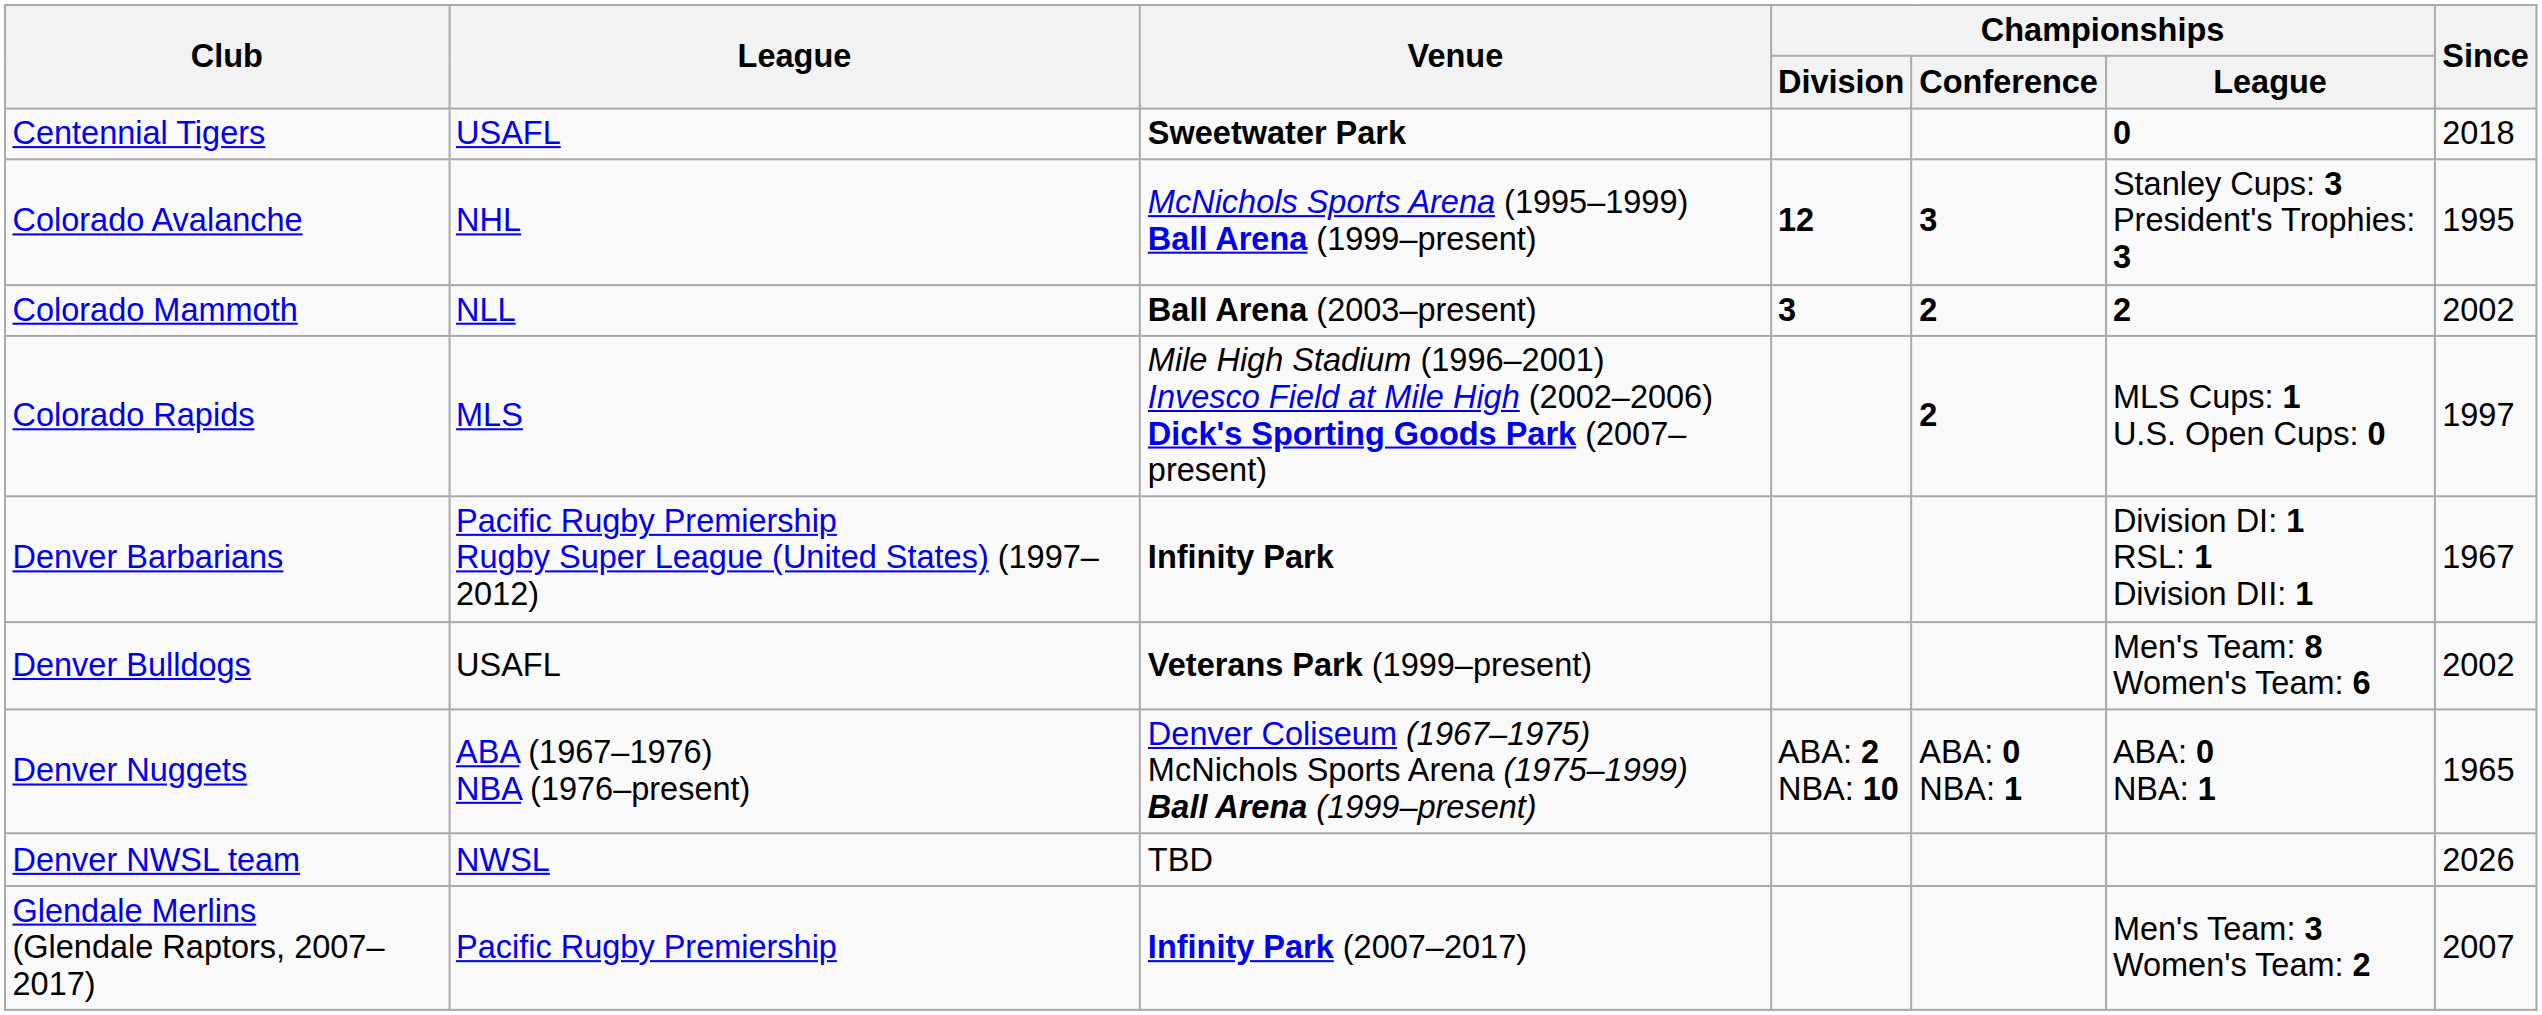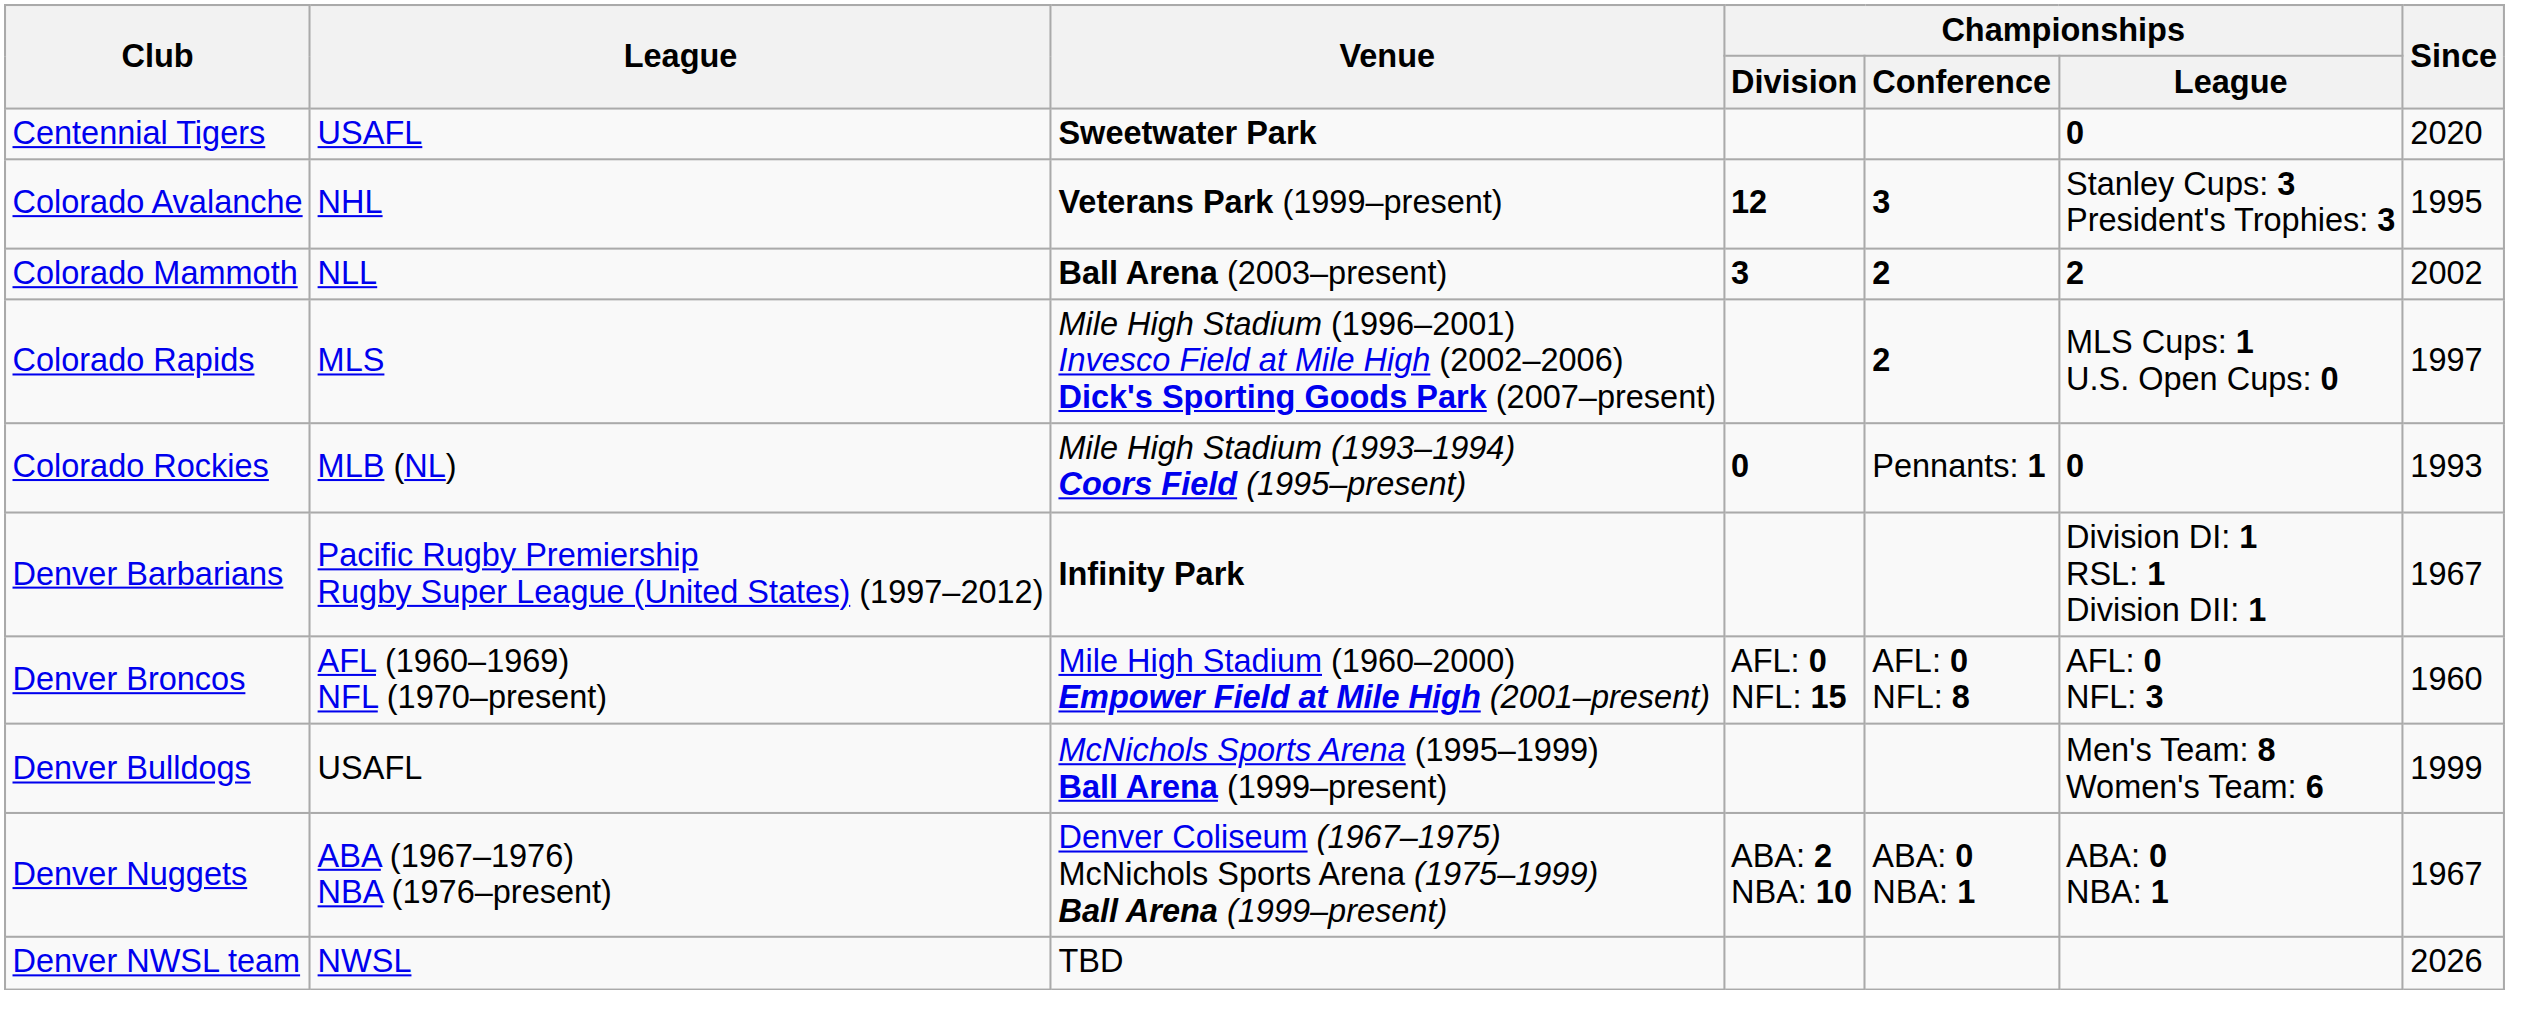Centennial Tigers | Since: 2018 -> 2020
Colorado Avalanche | Venue: McNichols Sports Arena (1995–1999) Ball Arena (1999–present) -> Veterans Park (1999–present)
+ row: Colorado Rockies | MLB (NL) | Mile High Stadium (1993–1994) Coors Field (1995–present) | 0 | Pennants: 1 | 0 | 1993
+ row: Denver Broncos | AFL (1960–1969) NFL (1970–present) | Mile High Stadium (1960–2000) Empower Field at Mile High (2001–present) | AFL: 0 NFL: 15 | AFL: 0 NFL: 8 | AFL: 0 NFL: 3 | 1960
Denver Bulldogs | Venue: Veterans Park (1999–present) -> McNichols Sports Arena (1995–1999) Ball Arena (1999–present)
Denver Bulldogs | Since: 2002 -> 1999
Denver Nuggets | Since: 1965 -> 1967
- row: Glendale Merlins (Glendale Raptors, 2007–2017) | Pacific Rugby Premiership | Infinity Park (2007–2017) | Men's Team: 3 Women's Team: 2 | 2007
